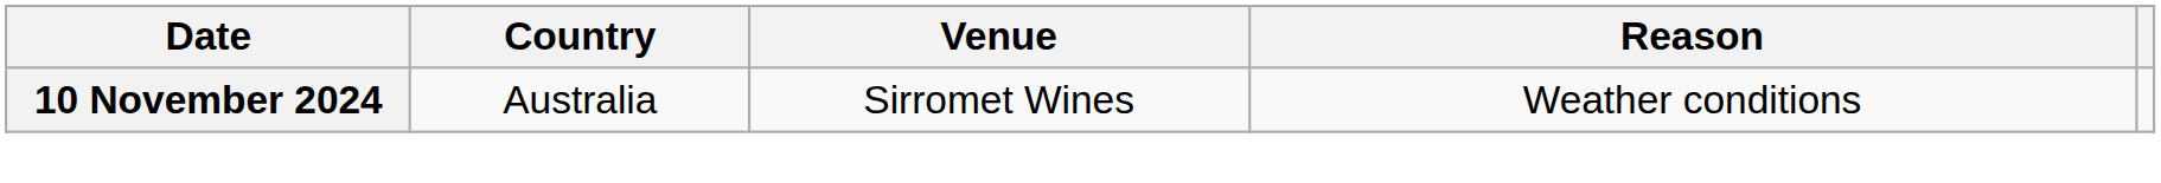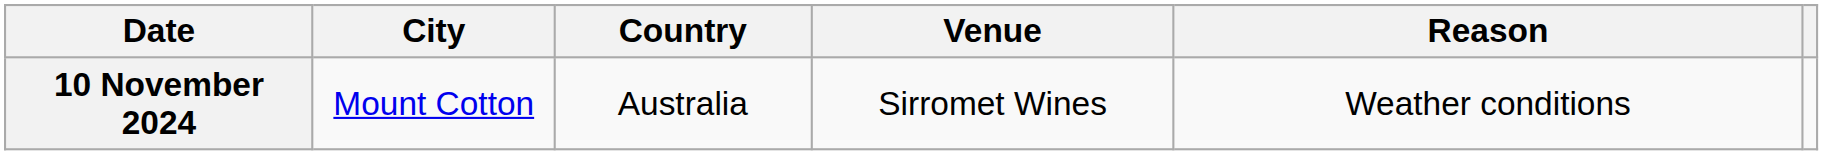+ column: City | Mount Cotton
